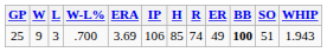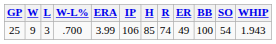25 | ERA: 3.69 -> 3.99
25 | BB: bold -> normal
25 | SO: 51 -> 54
